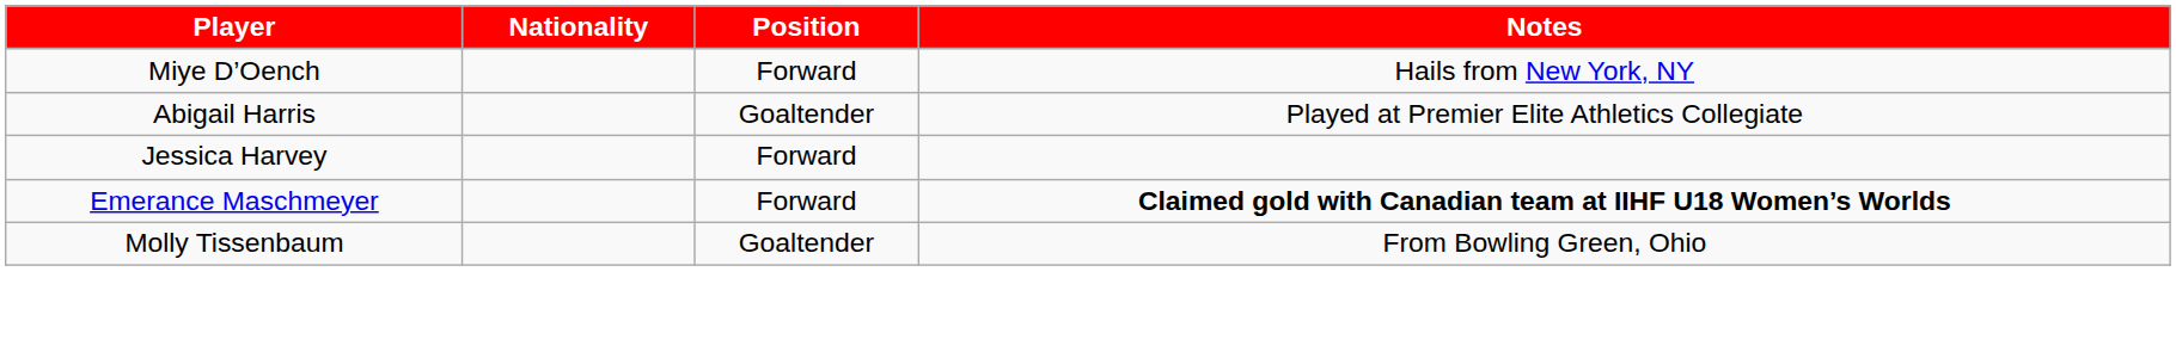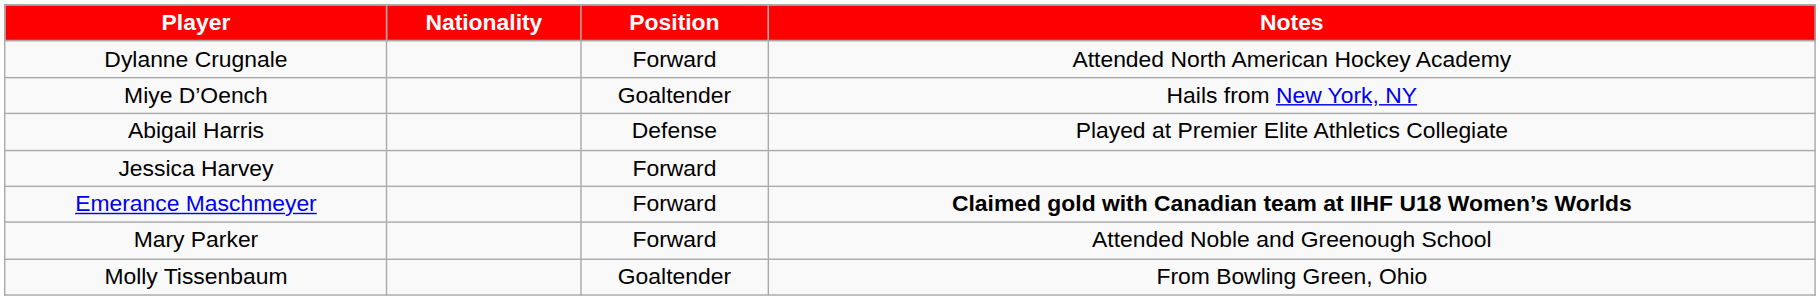+ row: Dylanne Crugnale | Forward | Attended North American Hockey Academy
Miye D’Oench | Position: Forward -> Goaltender
Abigail Harris | Position: Goaltender -> Defense
+ row: Mary Parker | Forward | Attended Noble and Greenough School
